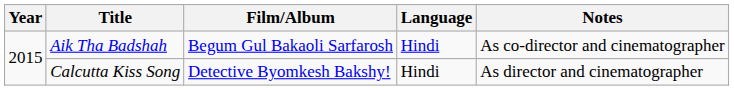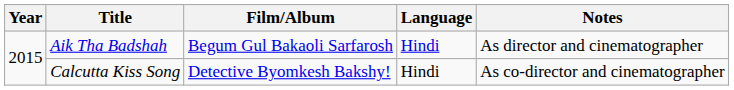Aik Tha Badshah | Notes: As co-director and cinematographer -> As director and cinematographer
Calcutta Kiss Song | Notes: As director and cinematographer -> As co-director and cinematographer
